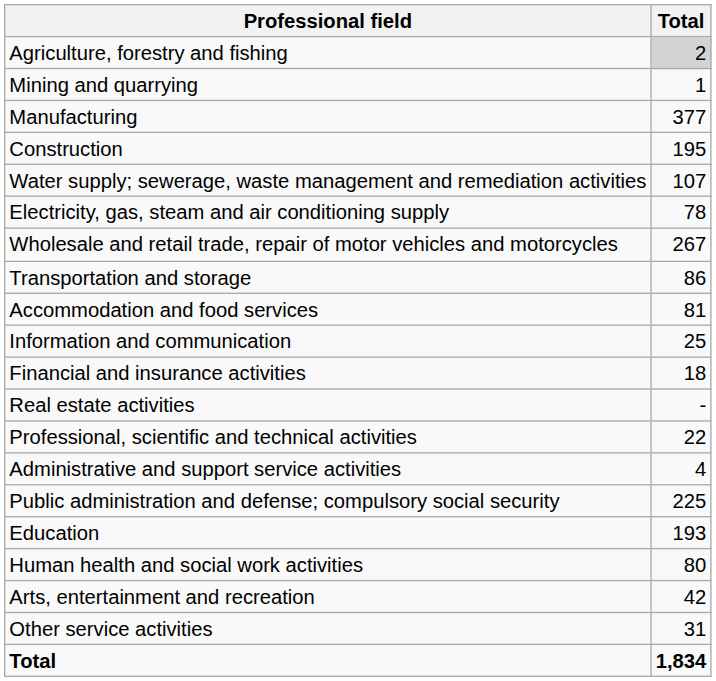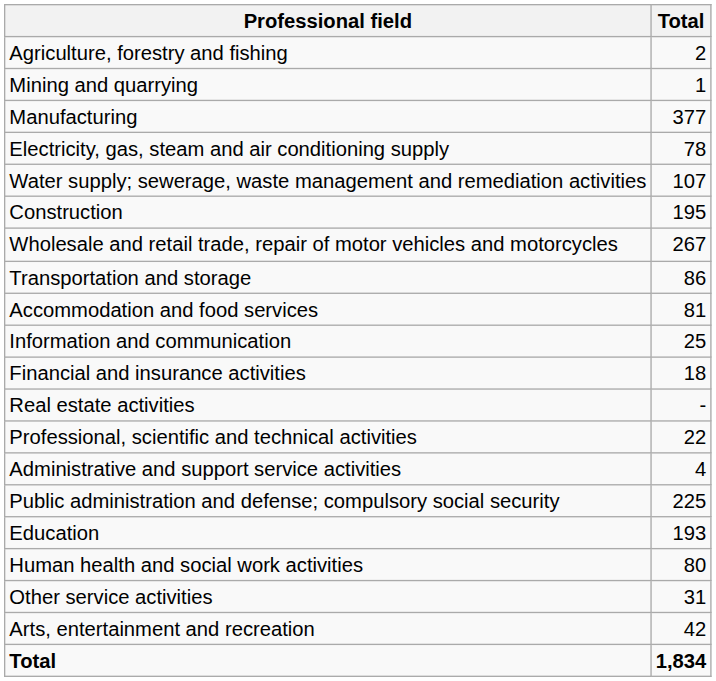Agriculture, forestry and fishing | Total: lightgrey background -> no background
rows swapped: Electricity, gas, steam and air conditioning supply <-> Construction
rows swapped: Arts, entertainment and recreation <-> Other service activities
